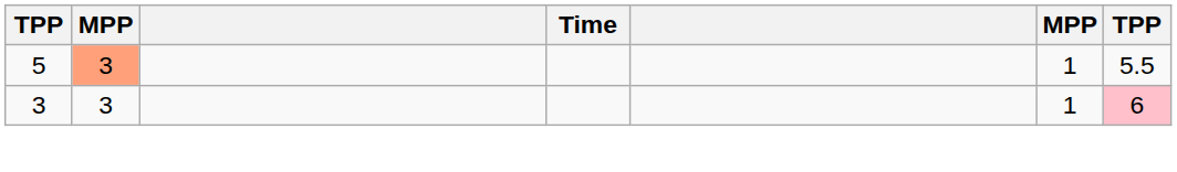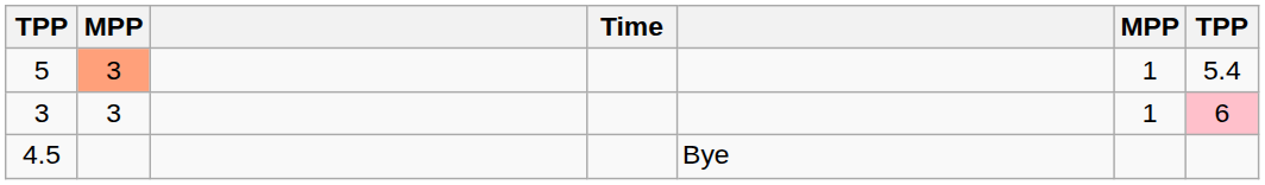5 | column 7: 5.5 -> 5.4
+ row: 4.5 | Bye
